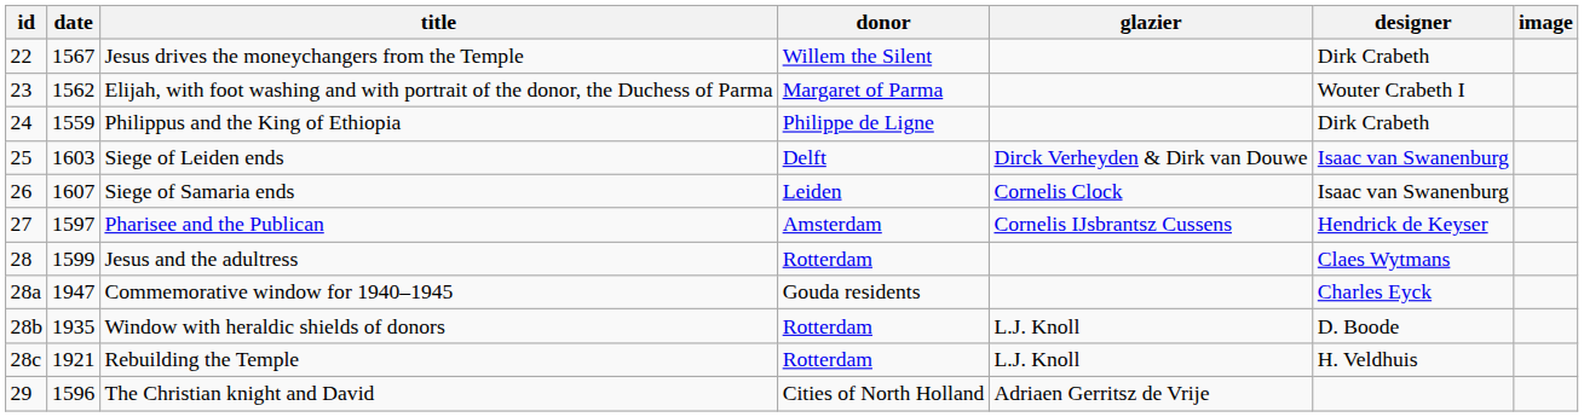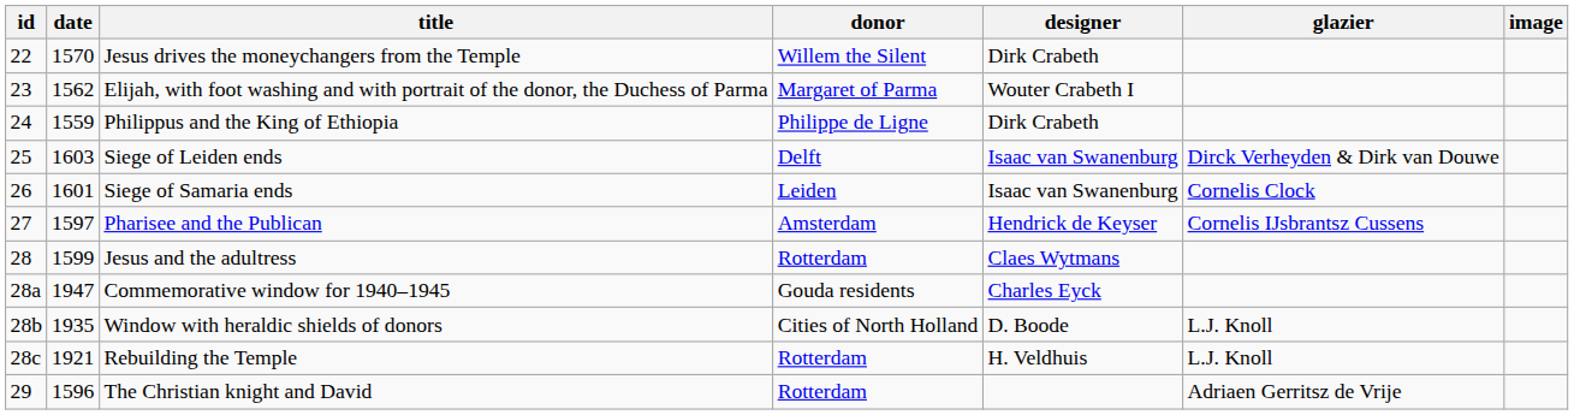columns swapped: designer <-> glazier
Jesus drives the moneychangers from the Temple | date: 1567 -> 1570
Siege of Samaria ends | date: 1607 -> 1601
Window with heraldic shields of donors | donor: Rotterdam -> Cities of North Holland
The Christian knight and David | donor: Cities of North Holland -> Rotterdam
